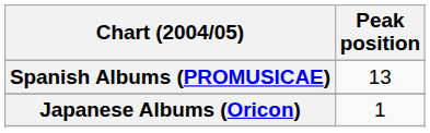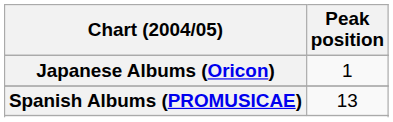rows swapped: Japanese Albums (Oricon) <-> Spanish Albums (PROMUSICAE)
